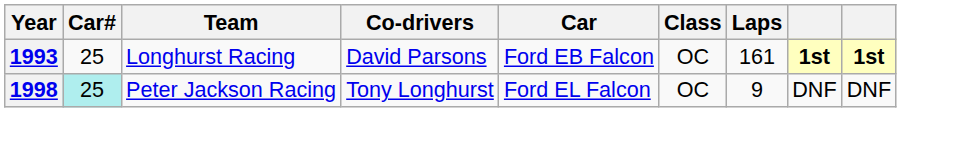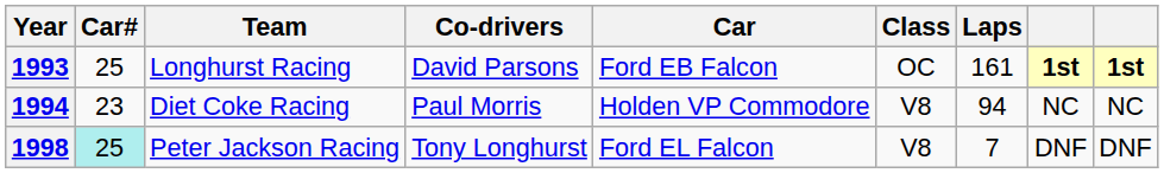+ row: 1994 | 23 | Diet Coke Racing | Paul Morris | Holden VP Commodore | V8 | 94 | NC | NC
1998 | Class: OC -> V8
1998 | Laps: 9 -> 7
